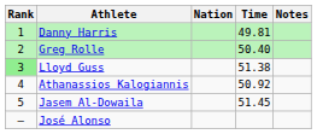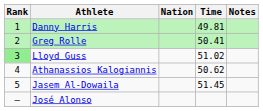Greg Rolle | Time: 50.40 -> 50.41
Lloyd Guss | Time: 51.38 -> 51.02
Athanassios Kalogiannis | Time: 50.92 -> 50.62
